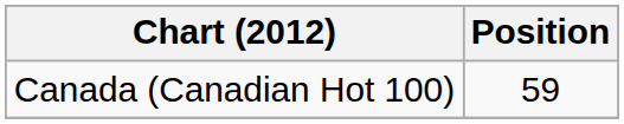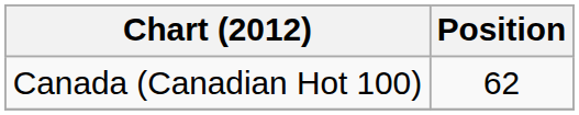Canada (Canadian Hot 100) | Position: 59 -> 62
